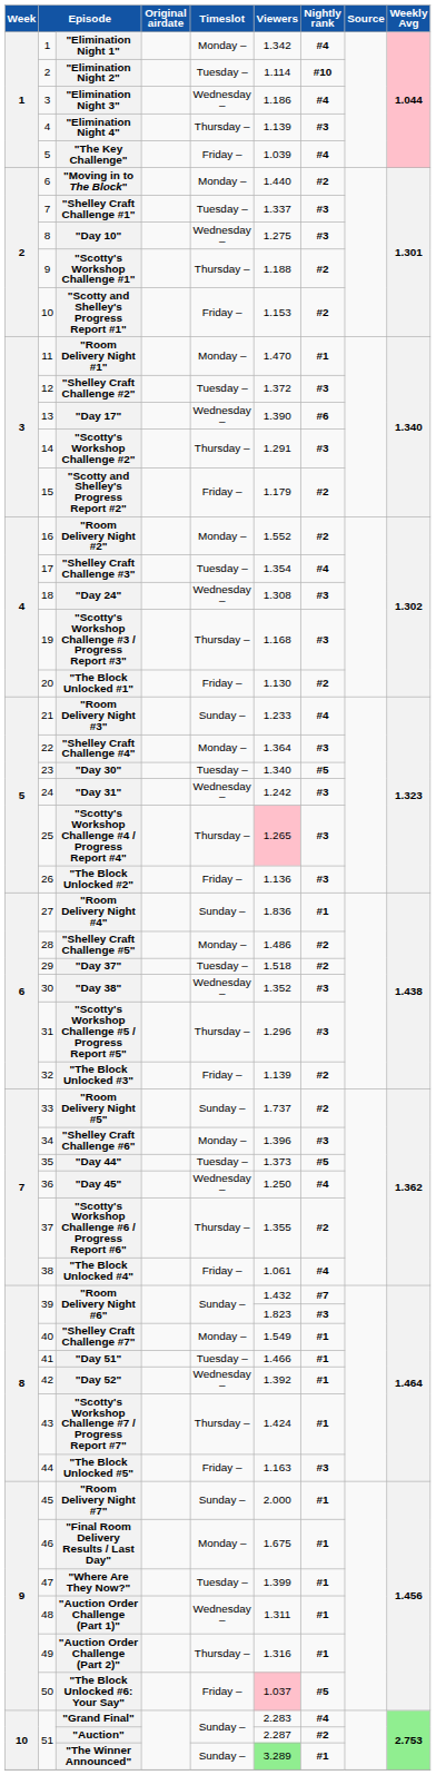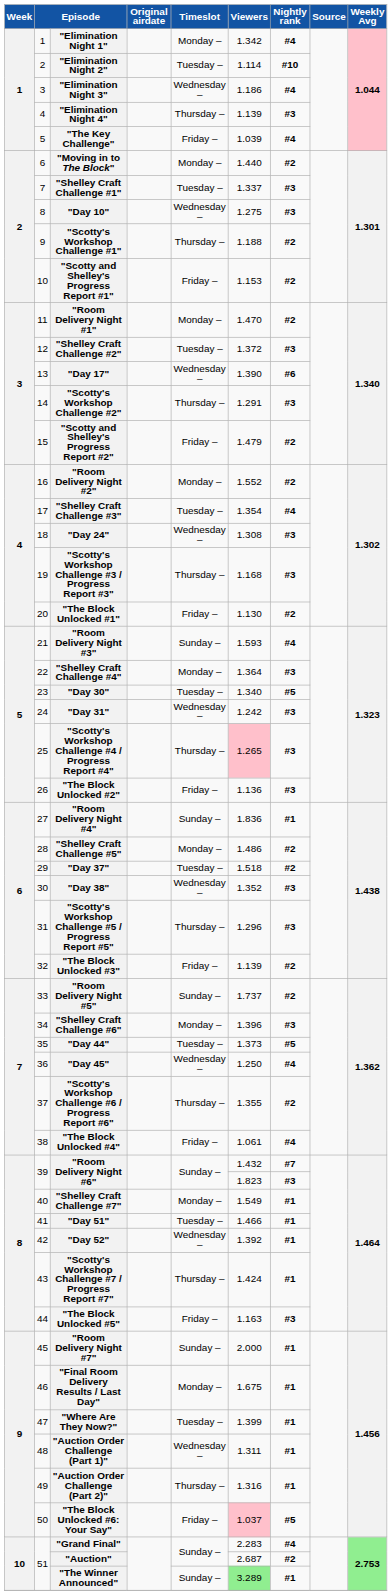"Room Delivery Night #1" | Nightly rank: #1 -> #2
"Scotty and Shelley's Progress Report #2" | Viewers: 1.179 -> 1.479
"Room Delivery Night #3" | Viewers: 1.233 -> 1.593
"Auction" | Viewers: 2.287 -> 2.687
